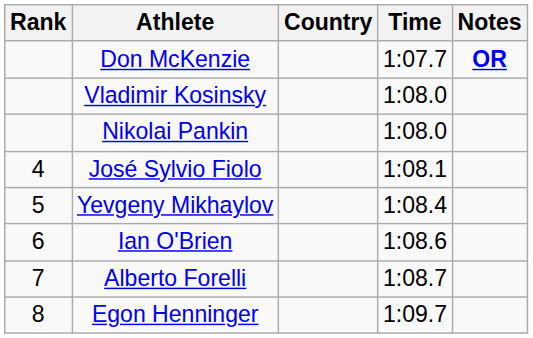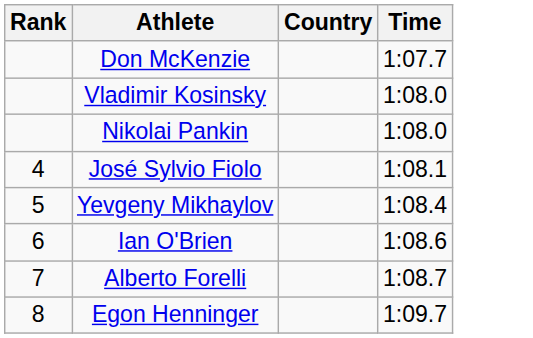- column: Notes | OR
